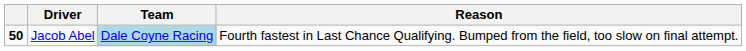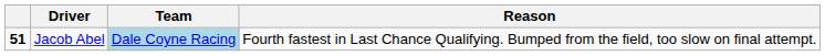Jacob Abel | column 1: 50 -> 51
